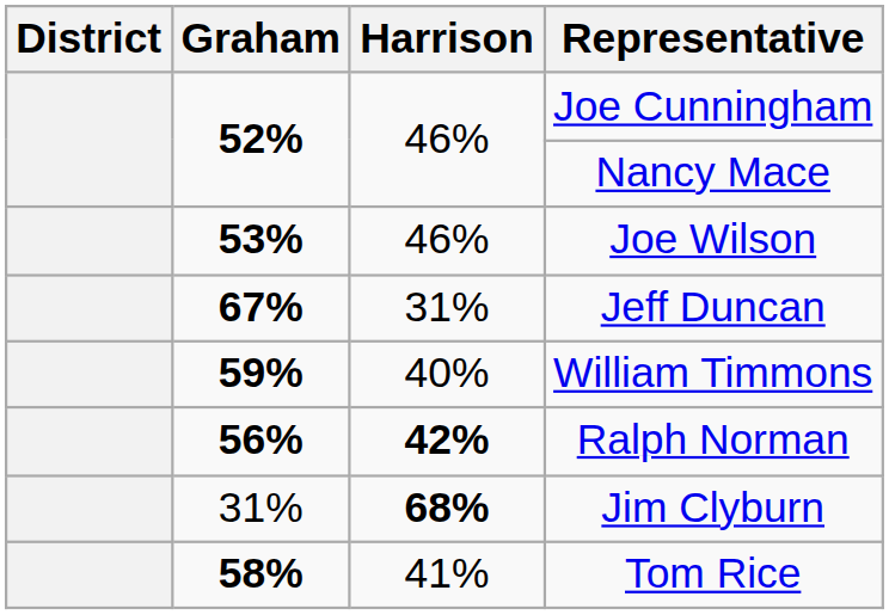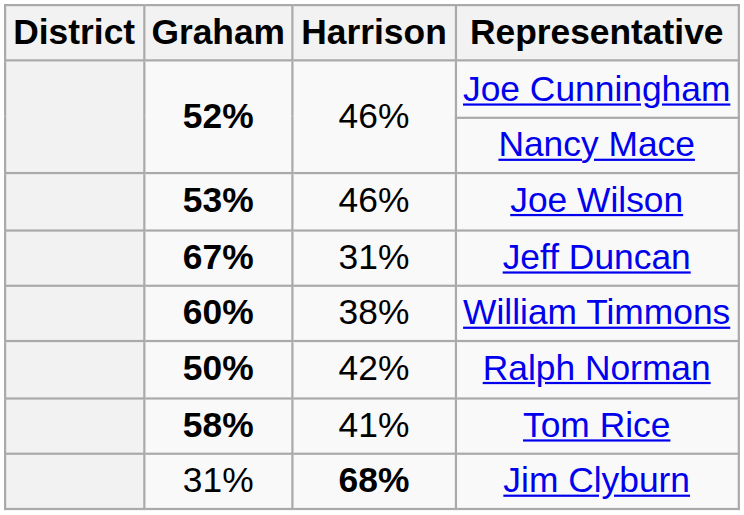William Timmons | Graham: 59% -> 60%
William Timmons | Harrison: 40% -> 38%
Ralph Norman | Graham: 56% -> 50%
Ralph Norman | Harrison: bold -> normal
rows swapped: Jim Clyburn <-> Tom Rice
